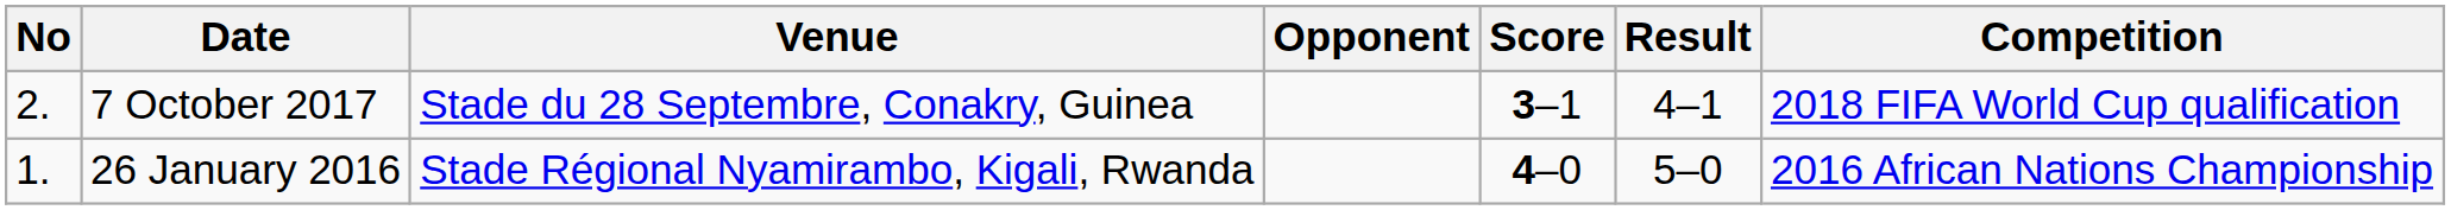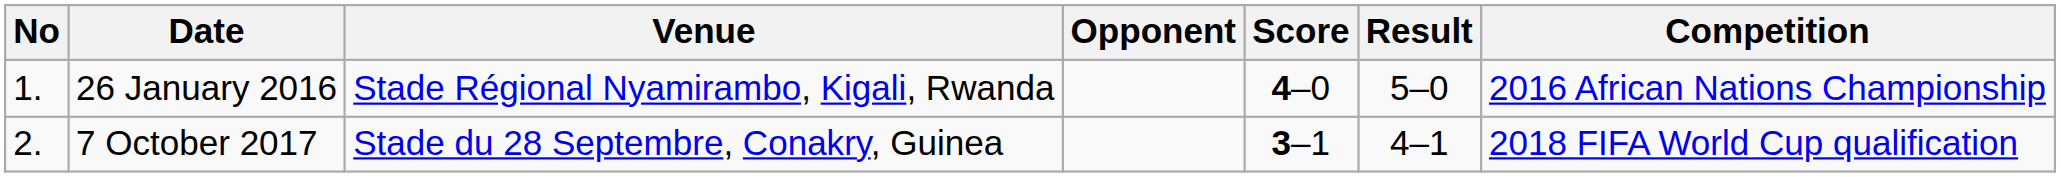rows swapped: 26 January 2016 <-> 7 October 2017
